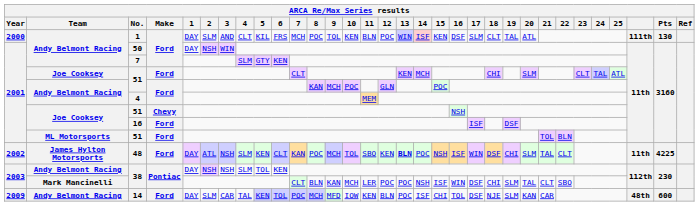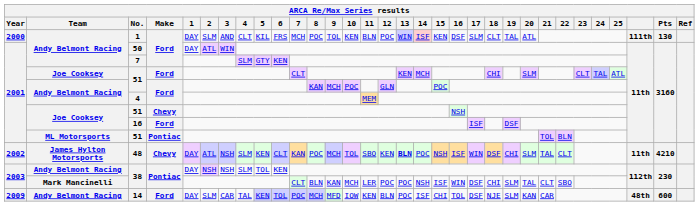50 | 2: NSH -> ATL
ML Motorsports / 51 | Make: Ford -> Pontiac
48 | Make: Ford -> Chevy
48 | Pts: 4225 -> 4210
